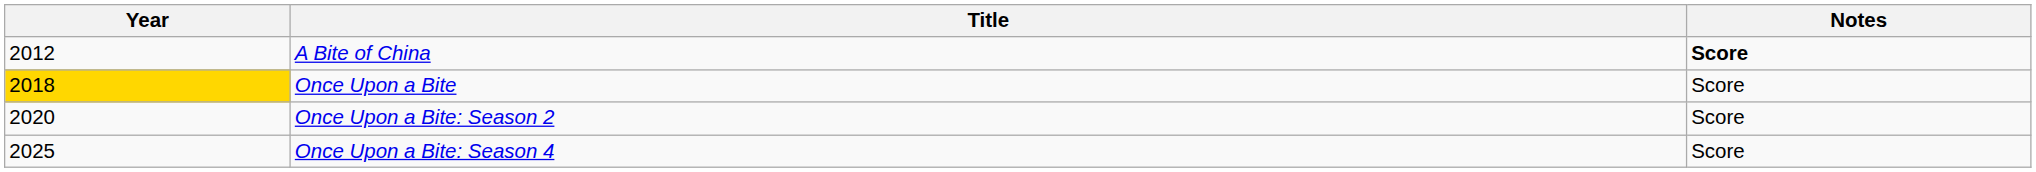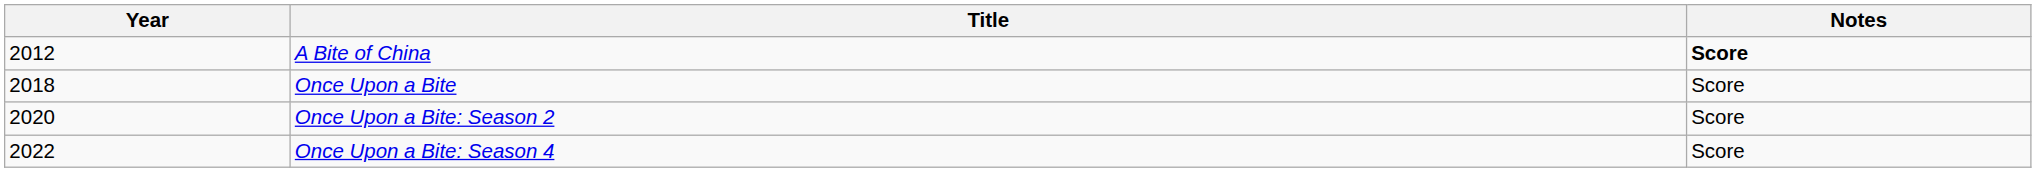Once Upon a Bite | Year: gold background -> no background
Once Upon a Bite: Season 4 | Year: 2025 -> 2022
